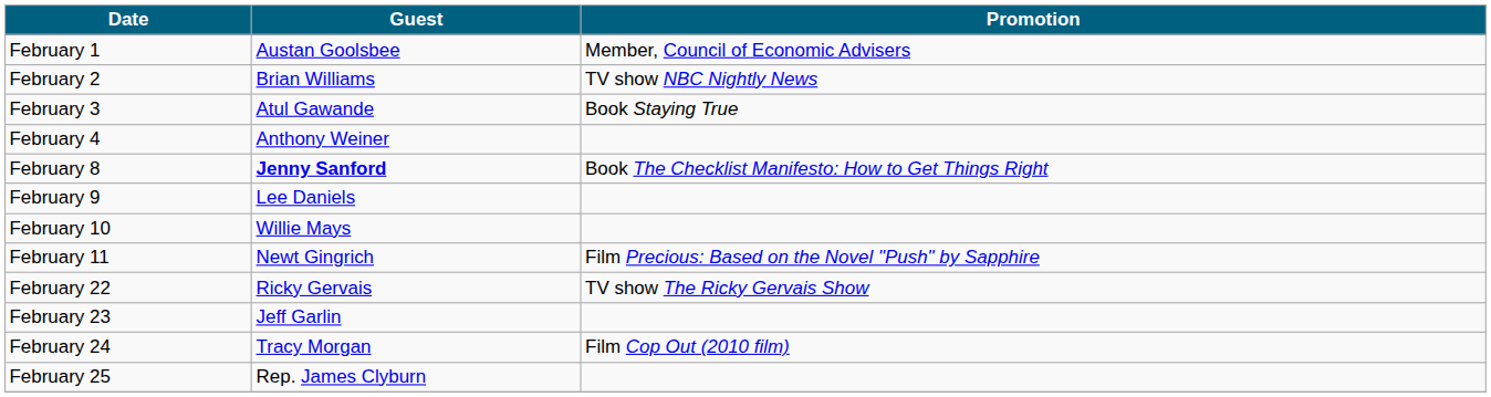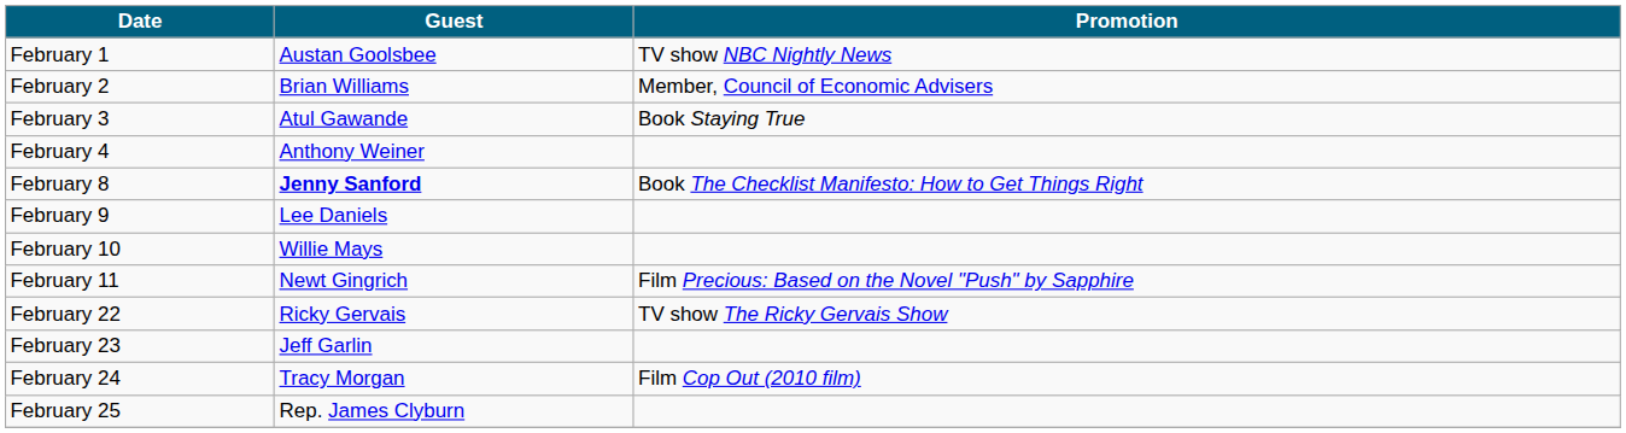February 1 | Promotion: Member, Council of Economic Advisers -> TV show NBC Nightly News
February 2 | Promotion: TV show NBC Nightly News -> Member, Council of Economic Advisers
